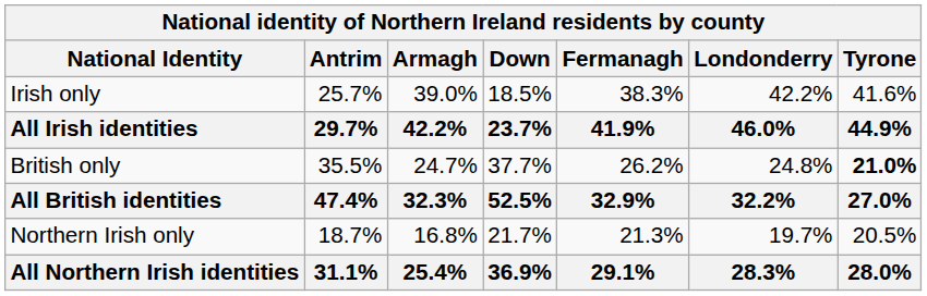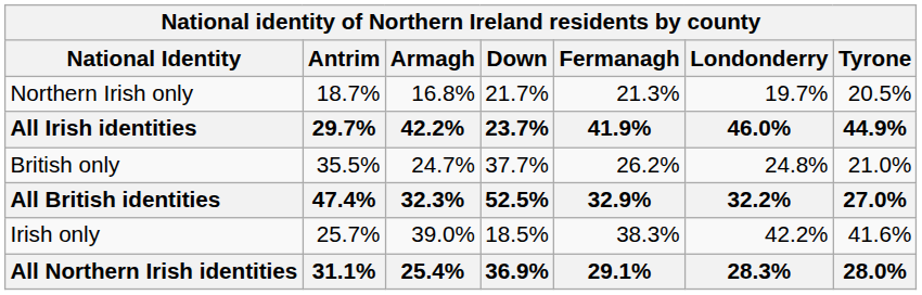rows swapped: Irish only <-> Northern Irish only
British only | Tyrone: bold -> normal
